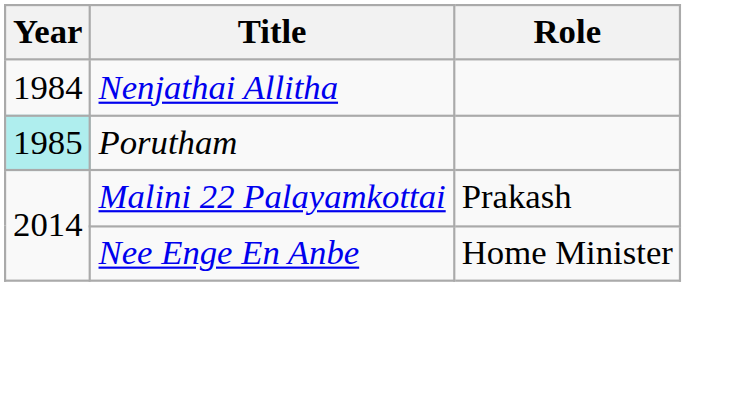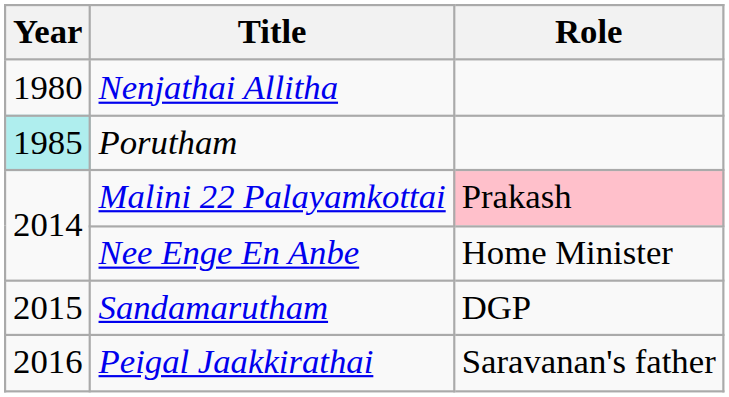Nenjathai Allitha | Year: 1984 -> 1980
Malini 22 Palayamkottai | Role: no background -> pink background
+ row: 2015 | Sandamarutham | DGP
+ row: 2016 | Peigal Jaakkirathai | Saravanan's father
